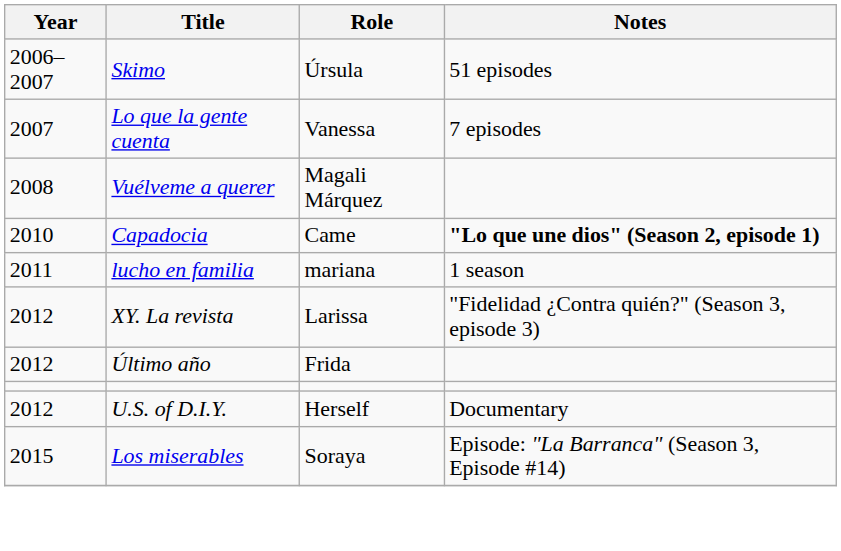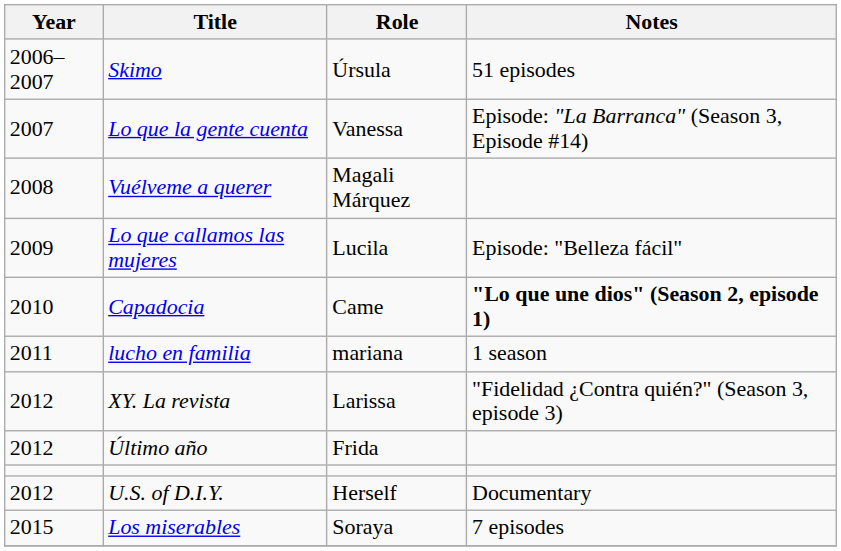Lo que la gente cuenta | Notes: 7 episodes -> Episode: "La Barranca" (Season 3, Episode #14)
+ row: 2009 | Lo que callamos las mujeres | Lucila | Episode: "Belleza fácil"
Los miserables | Notes: Episode: "La Barranca" (Season 3, Episode #14) -> 7 episodes
